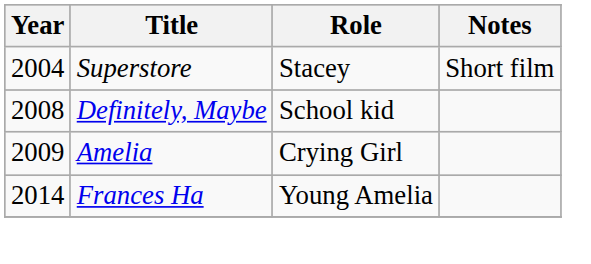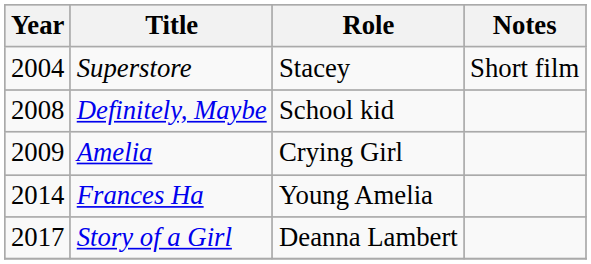+ row: 2017 | Story of a Girl | Deanna Lambert
